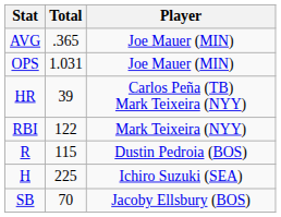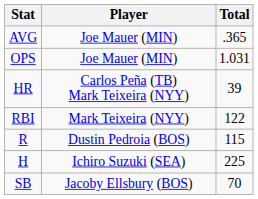columns swapped: Player <-> Total
